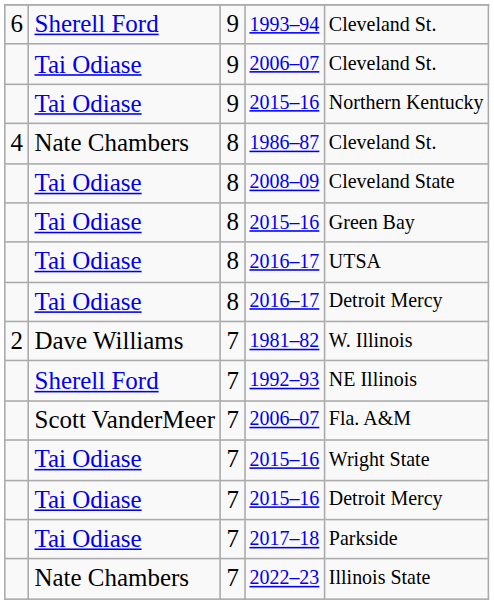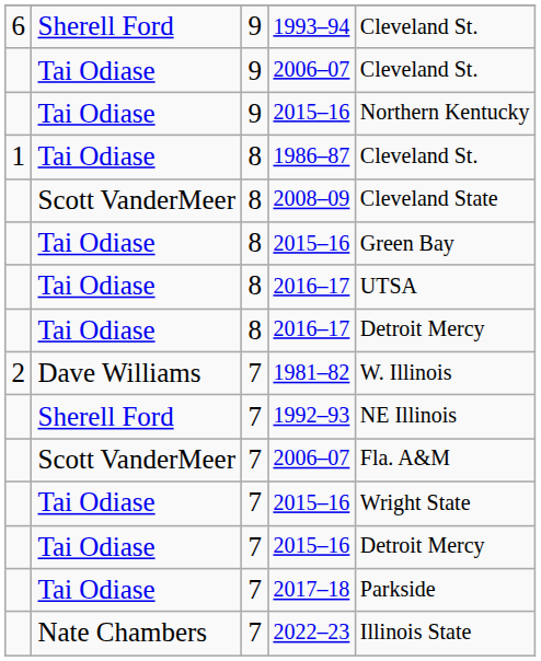1986–87 | column 1: 4 -> 1
1986–87 | column 2: Nate Chambers -> Tai Odiase
2008–09 | column 2: Tai Odiase -> Scott VanderMeer
